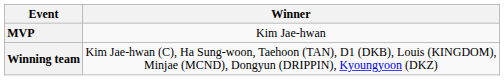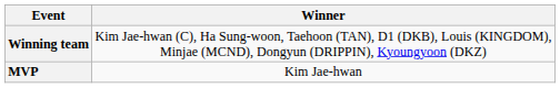rows swapped: Winning team <-> MVP
